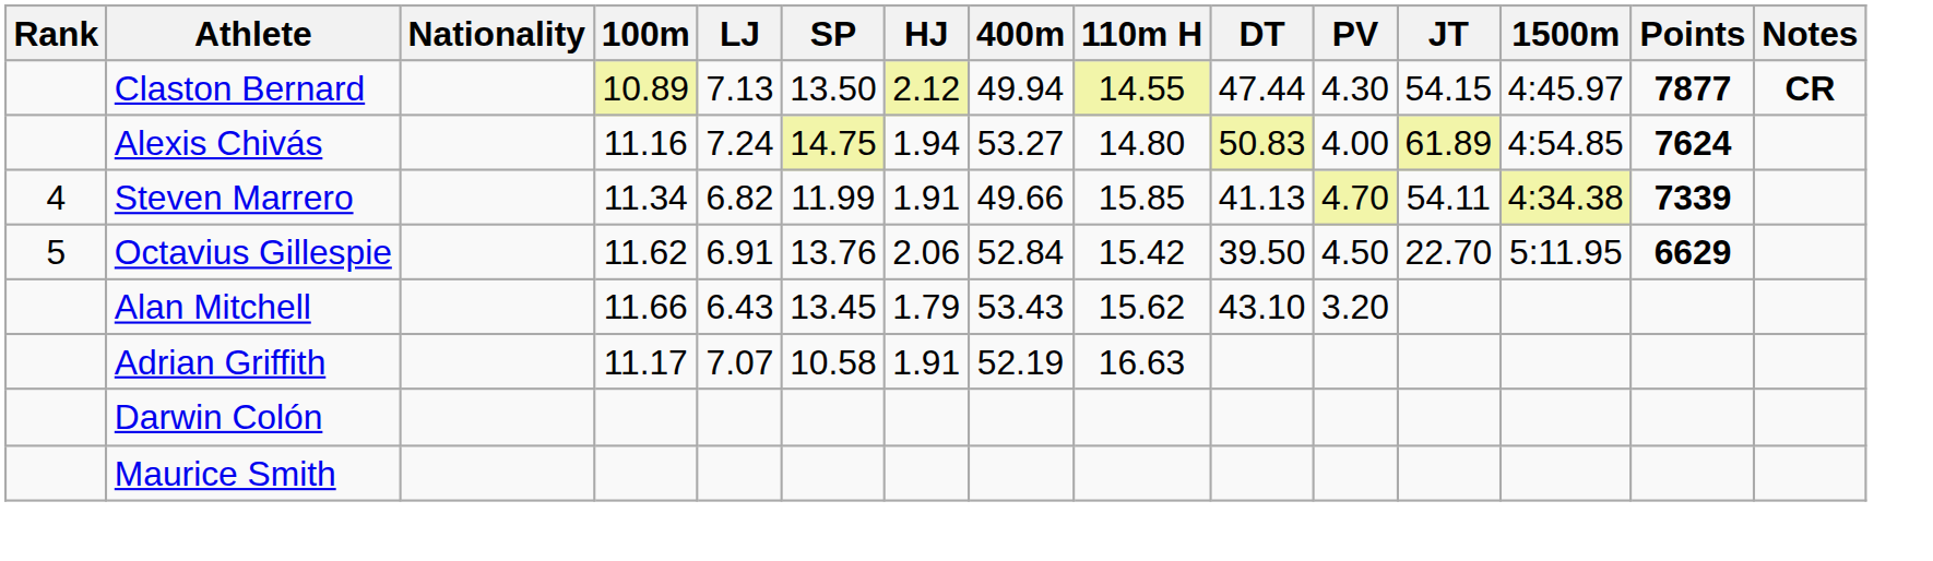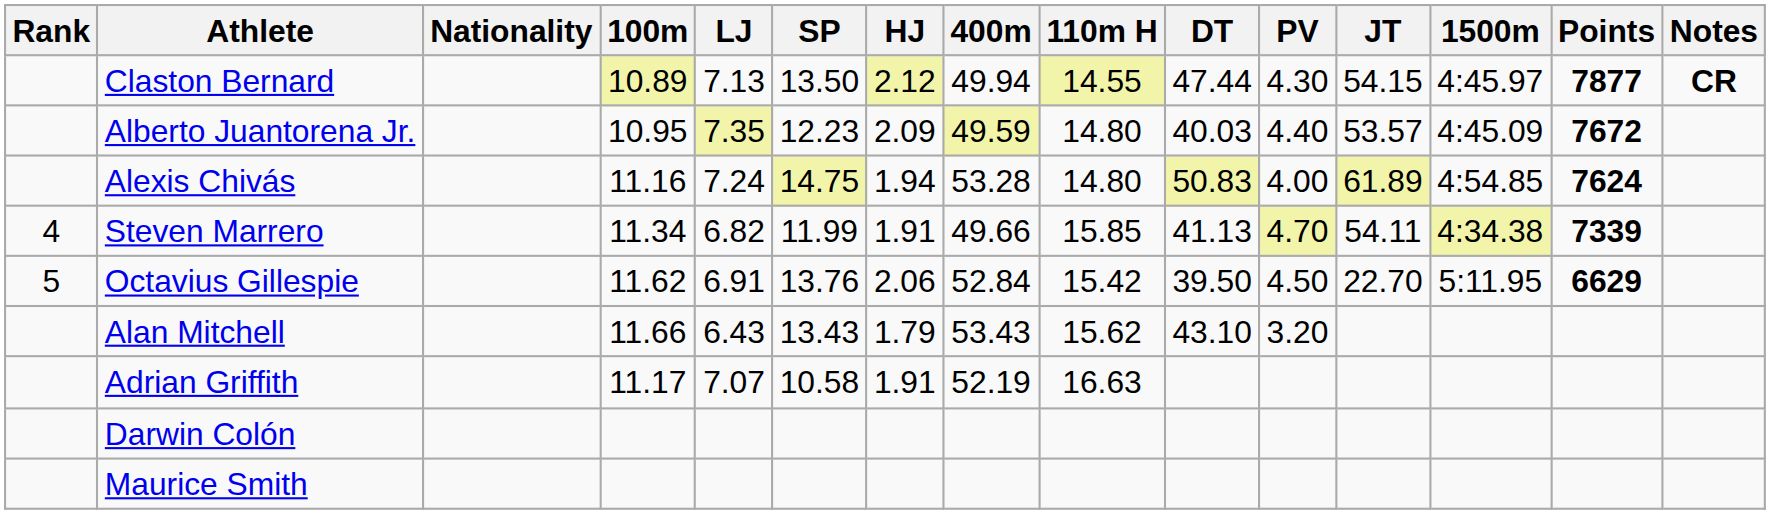+ row: Alberto Juantorena Jr. | 10.95 | 7.35 | 12.23 | 2.09 | 49.59 | 14.80 | 40.03 | 4.40 | 53.57 | 4:45.09 | 7672
Alexis Chivás | 400m: 53.27 -> 53.28
Alan Mitchell | SP: 13.45 -> 13.43
